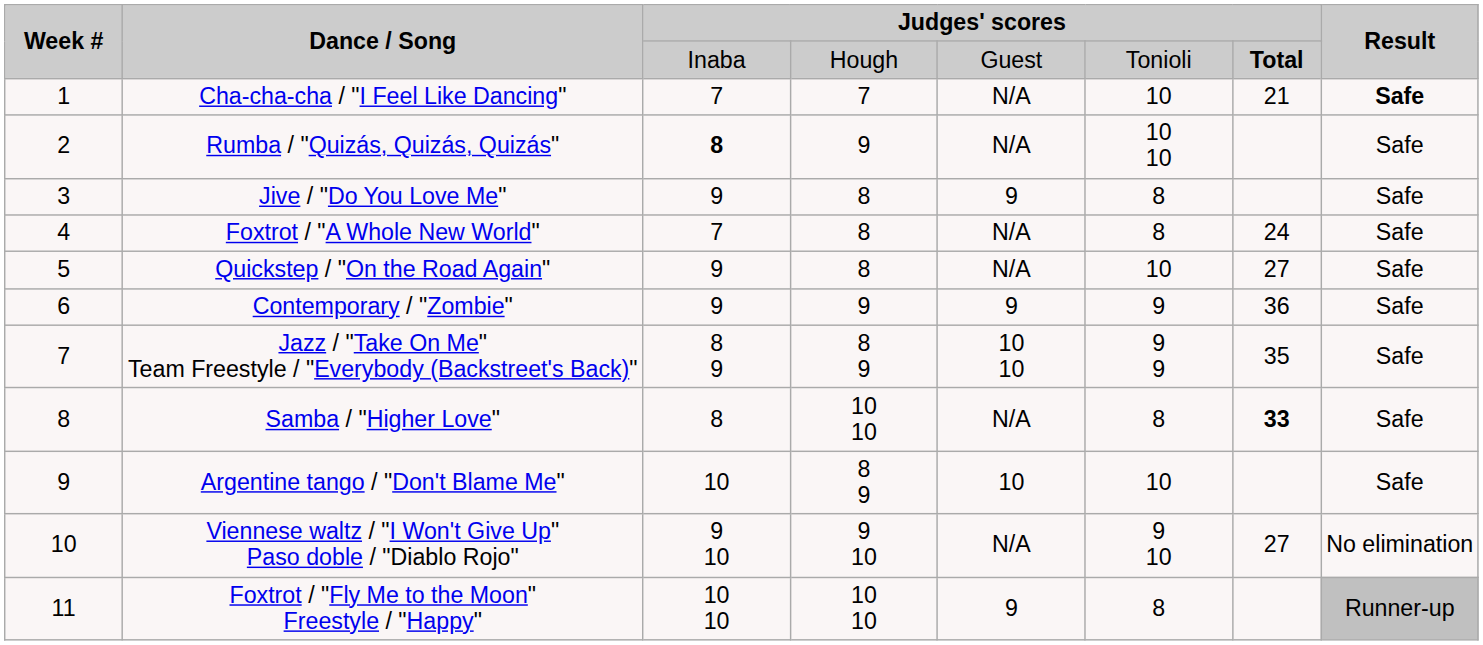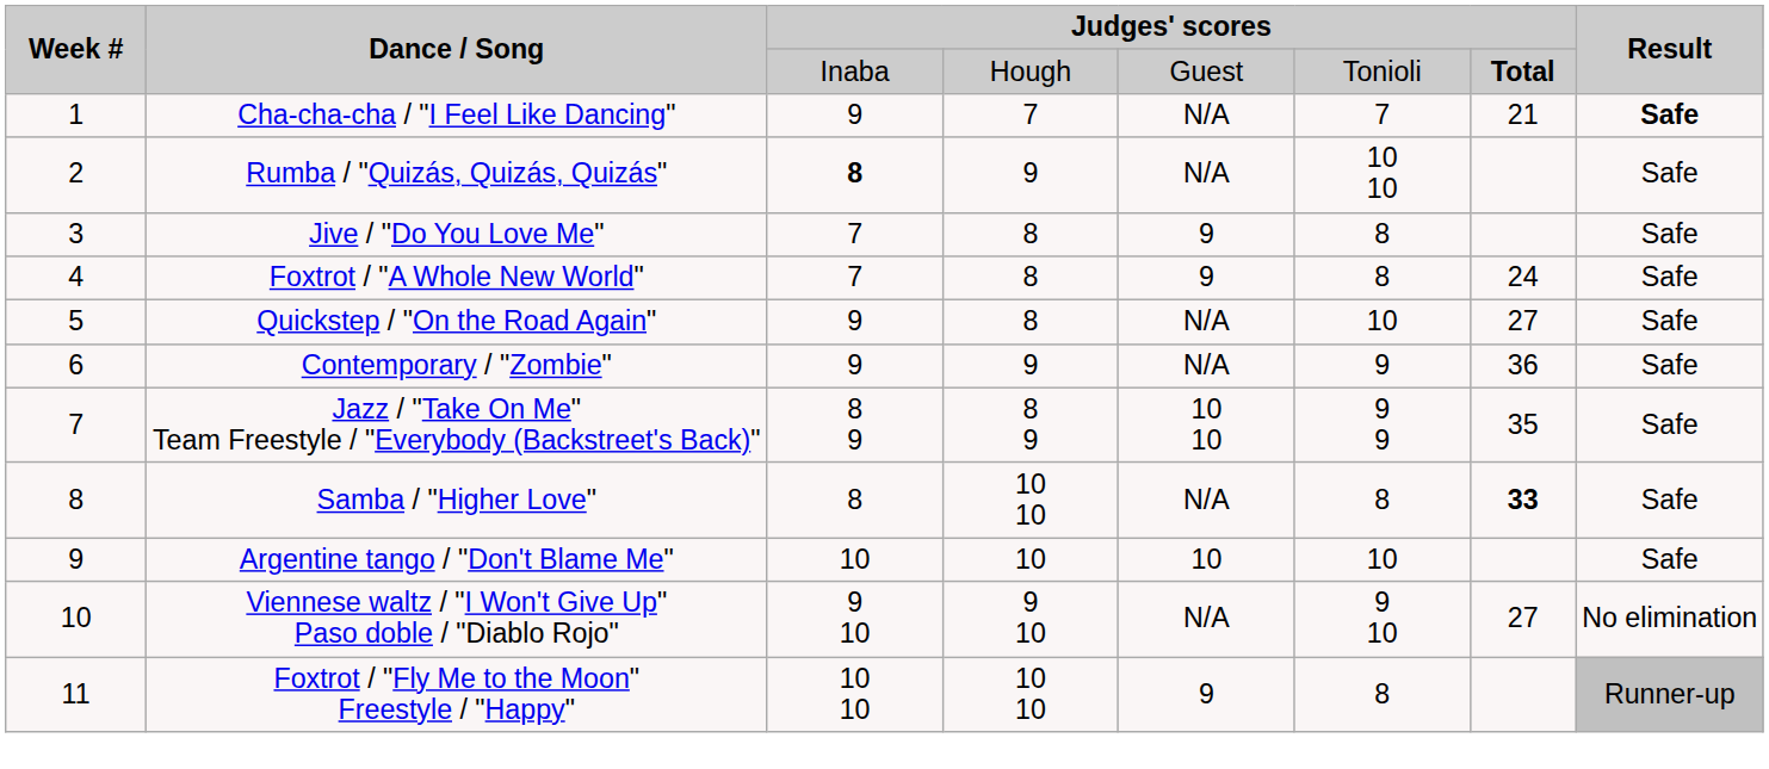Cha-cha-cha / "I Feel Like Dancing" | column 3: 7 -> 9
Cha-cha-cha / "I Feel Like Dancing" | column 6: 10 -> 7
Jive / "Do You Love Me" | column 3: 9 -> 7
Foxtrot / "A Whole New World" | column 5: N/A -> 9
Contemporary / "Zombie" | column 5: 9 -> N/A
Argentine tango / "Don't Blame Me" | column 4: 8 9 -> 10
